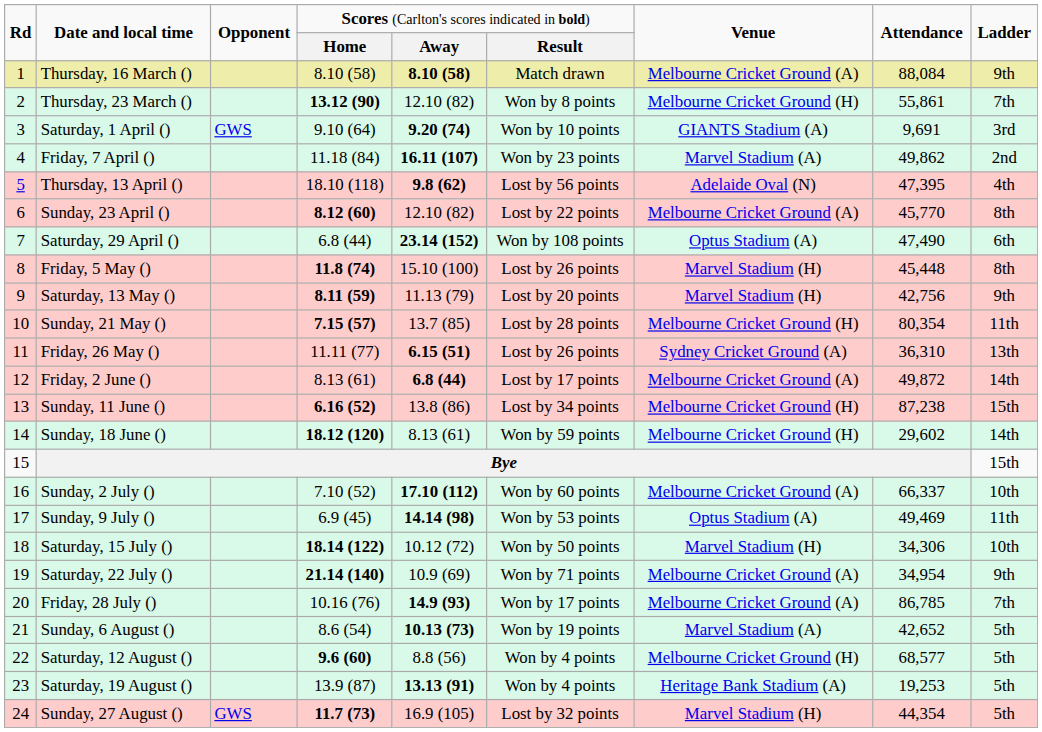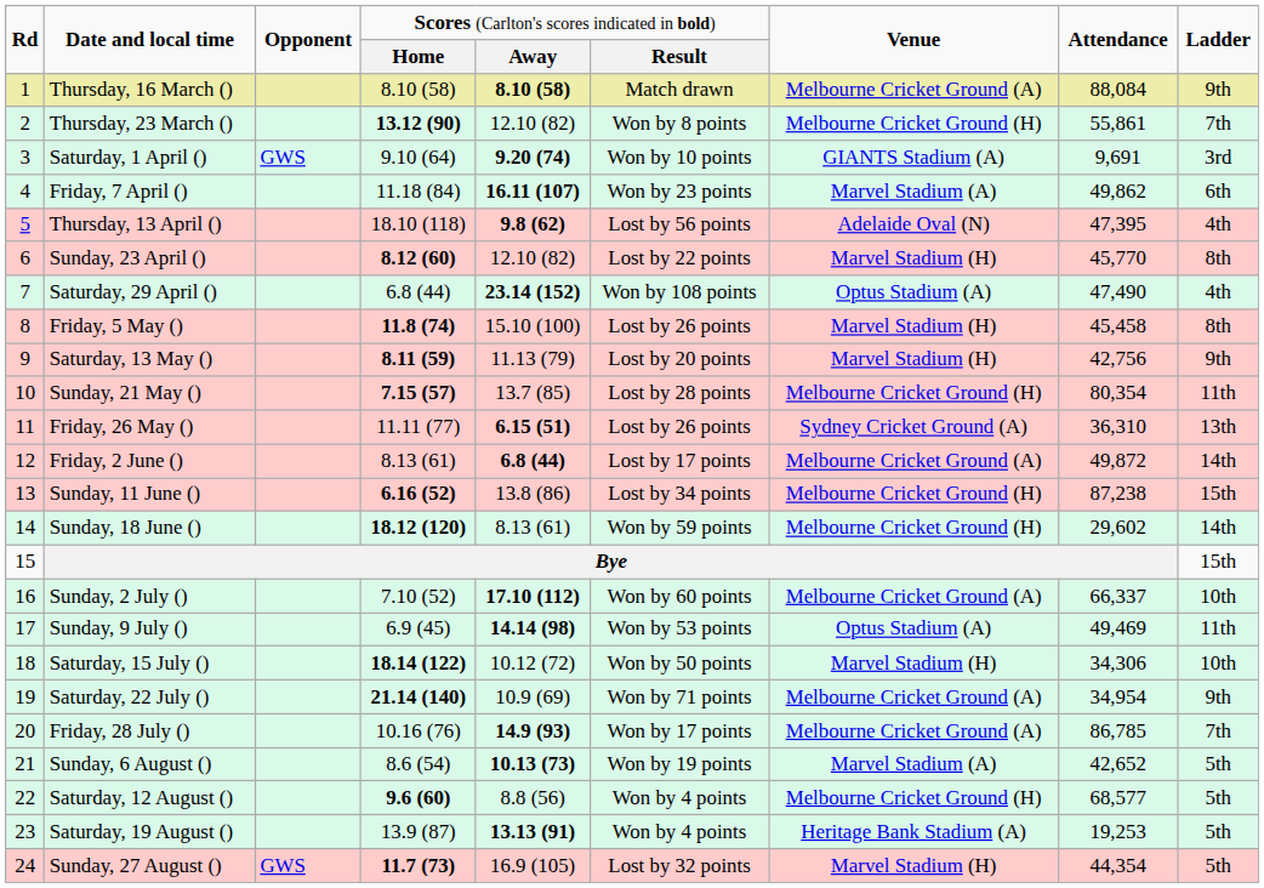Friday, 7 April () | column 9: 2nd -> 6th
Sunday, 23 April () | column 7: Melbourne Cricket Ground (A) -> Marvel Stadium (H)
Saturday, 29 April () | column 9: 6th -> 4th
Friday, 5 May () | column 8: 45,448 -> 45,458
